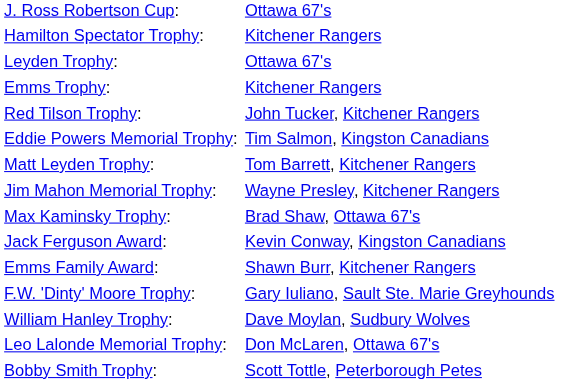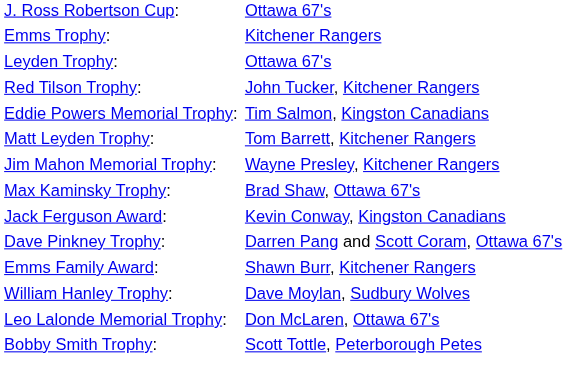- row: Hamilton Spectator Trophy: | Kitchener Rangers
rows swapped: Leyden Trophy: <-> Emms Trophy:
+ row: Dave Pinkney Trophy: | Darren Pang and Scott Coram, Ottawa 67's
- row: F.W. 'Dinty' Moore Trophy: | Gary Iuliano, Sault Ste. Marie Greyhounds
